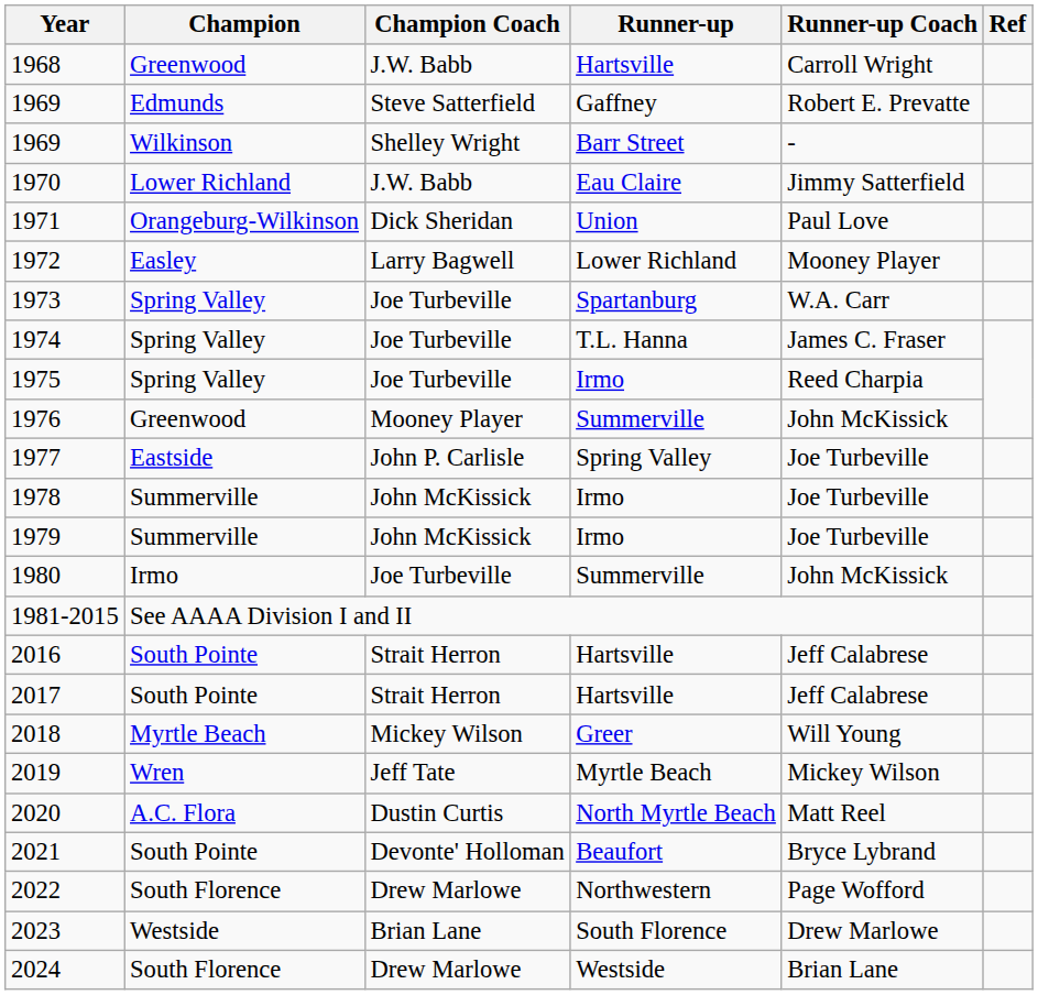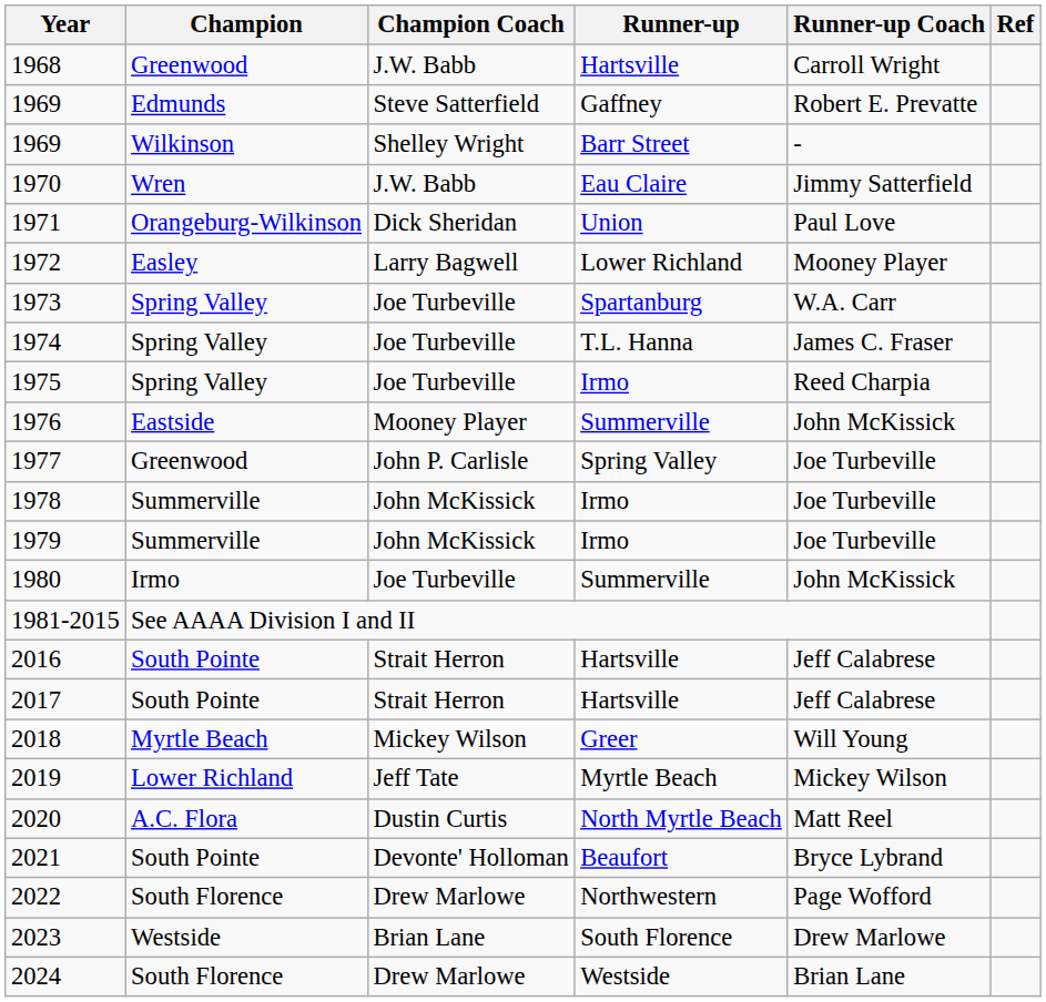1970 | Champion: Lower Richland -> Wren
1976 | Champion: Greenwood -> Eastside
1977 | Champion: Eastside -> Greenwood
2019 | Champion: Wren -> Lower Richland
